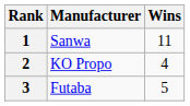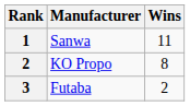KO Propo | Wins: 4 -> 8
Futaba | Wins: 5 -> 2
